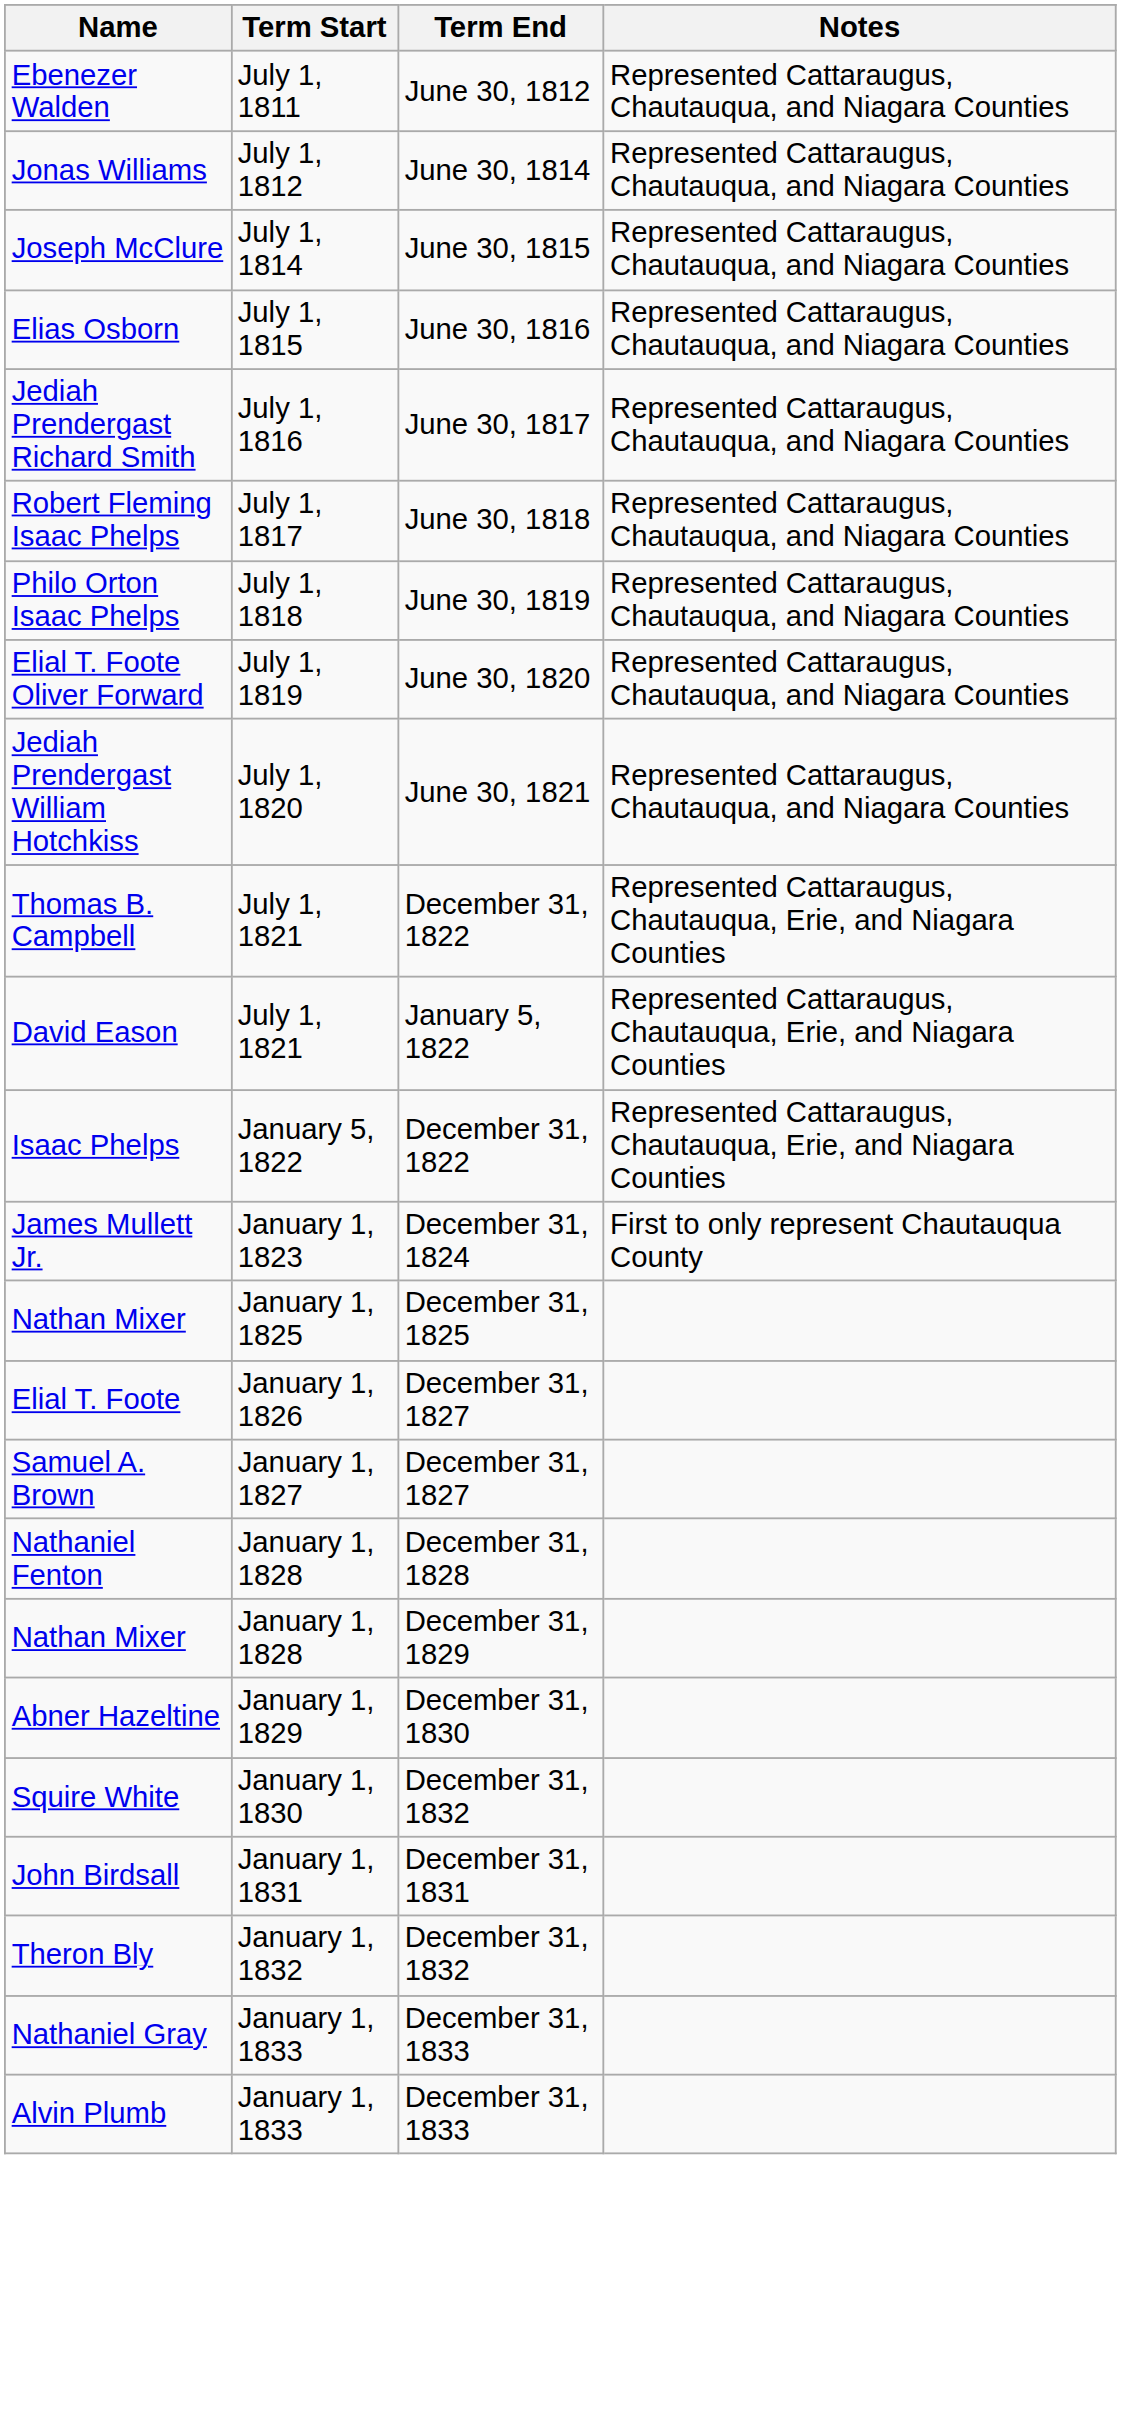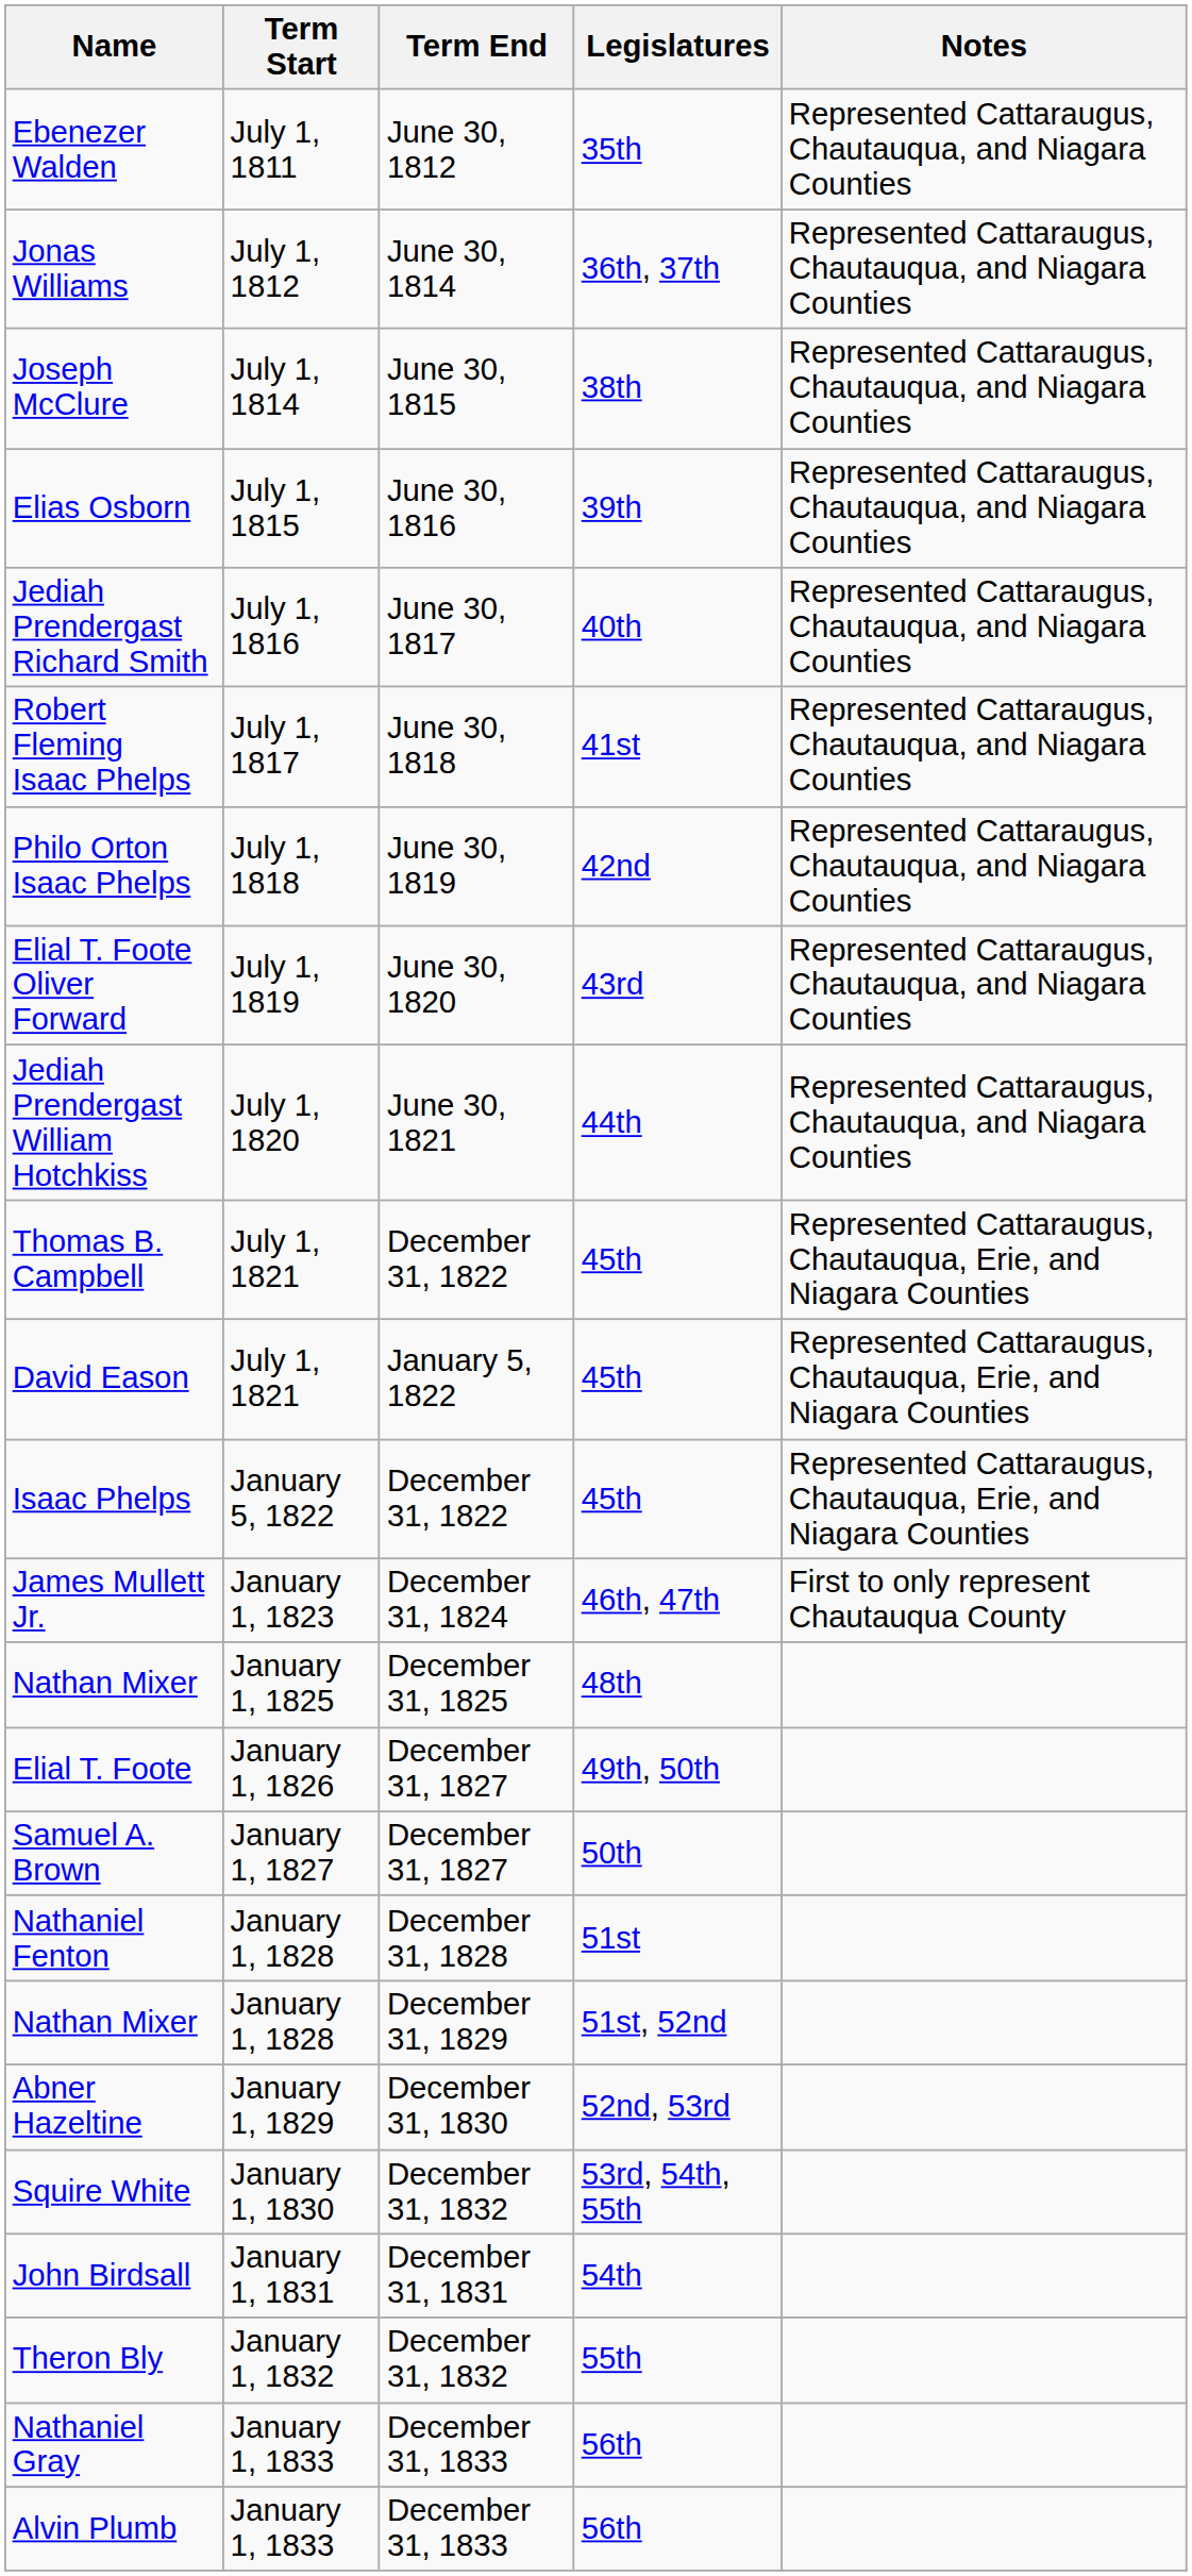+ column: Legislatures | 35th | 36th, 37th | 38th | 39th | 40th | 41st | 42nd | 43rd | 44th | 45th | 45th | 45th | 46th, 47th | 48th | 49th, 50th | 50th | 51st | 51st, 52nd | 52nd, 53rd | 53rd, 54th, 55th | 54th | 55th | 56th | 56th
